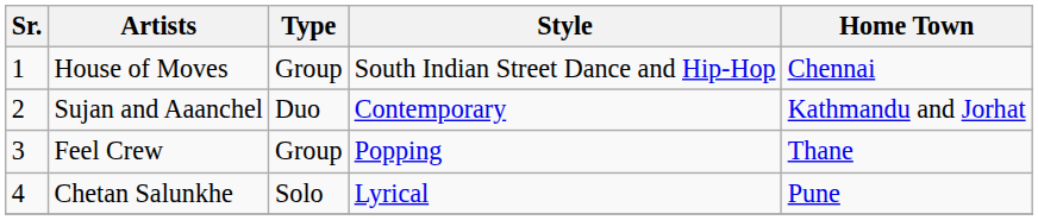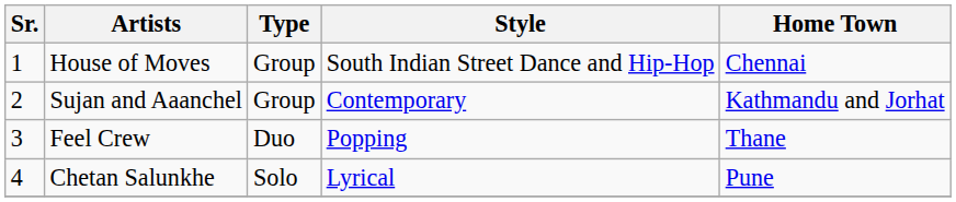Sujan and Aaanchel | Type: Duo -> Group
Feel Crew | Type: Group -> Duo
